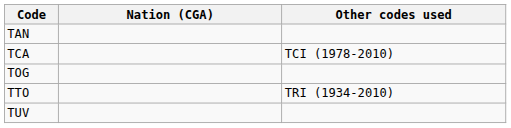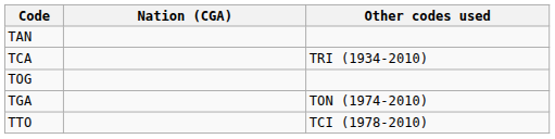TCA | Other codes used: TCI (1978-2010) -> TRI (1934-2010)
+ row: TGA | TON (1974-2010)
TTO | Other codes used: TRI (1934-2010) -> TCI (1978-2010)
- row: TUV
